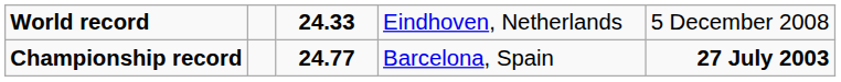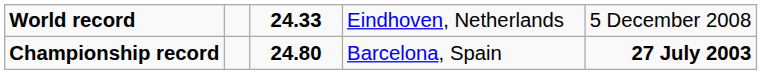Championship record | column 3: 24.77 -> 24.80
